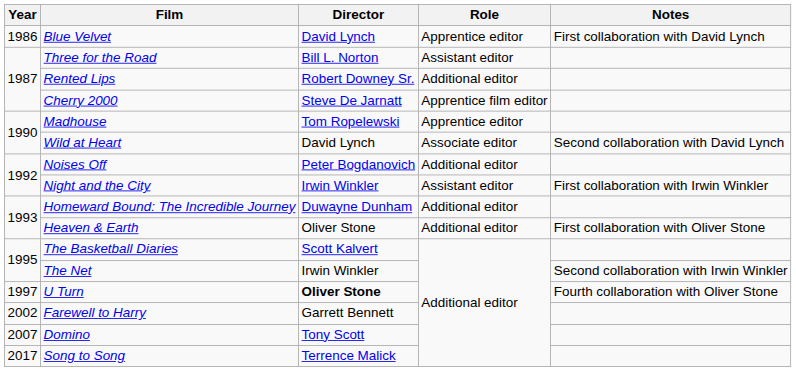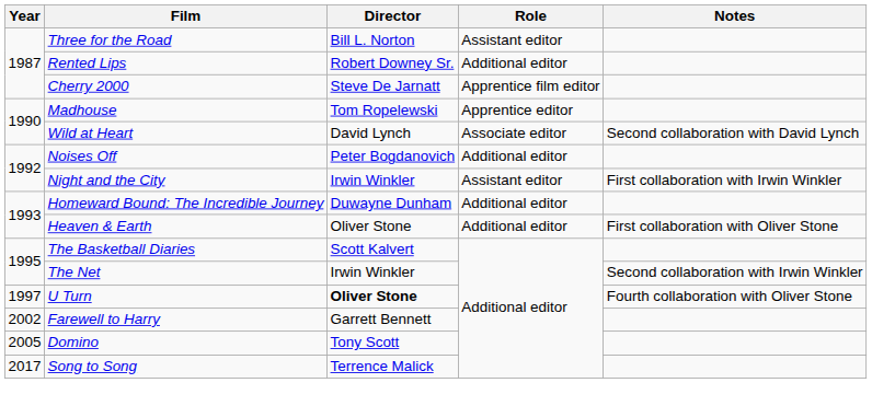- row: 1986 | Blue Velvet | David Lynch | Apprentice editor | First collaboration with David Lynch
Domino | Year: 2007 -> 2005
